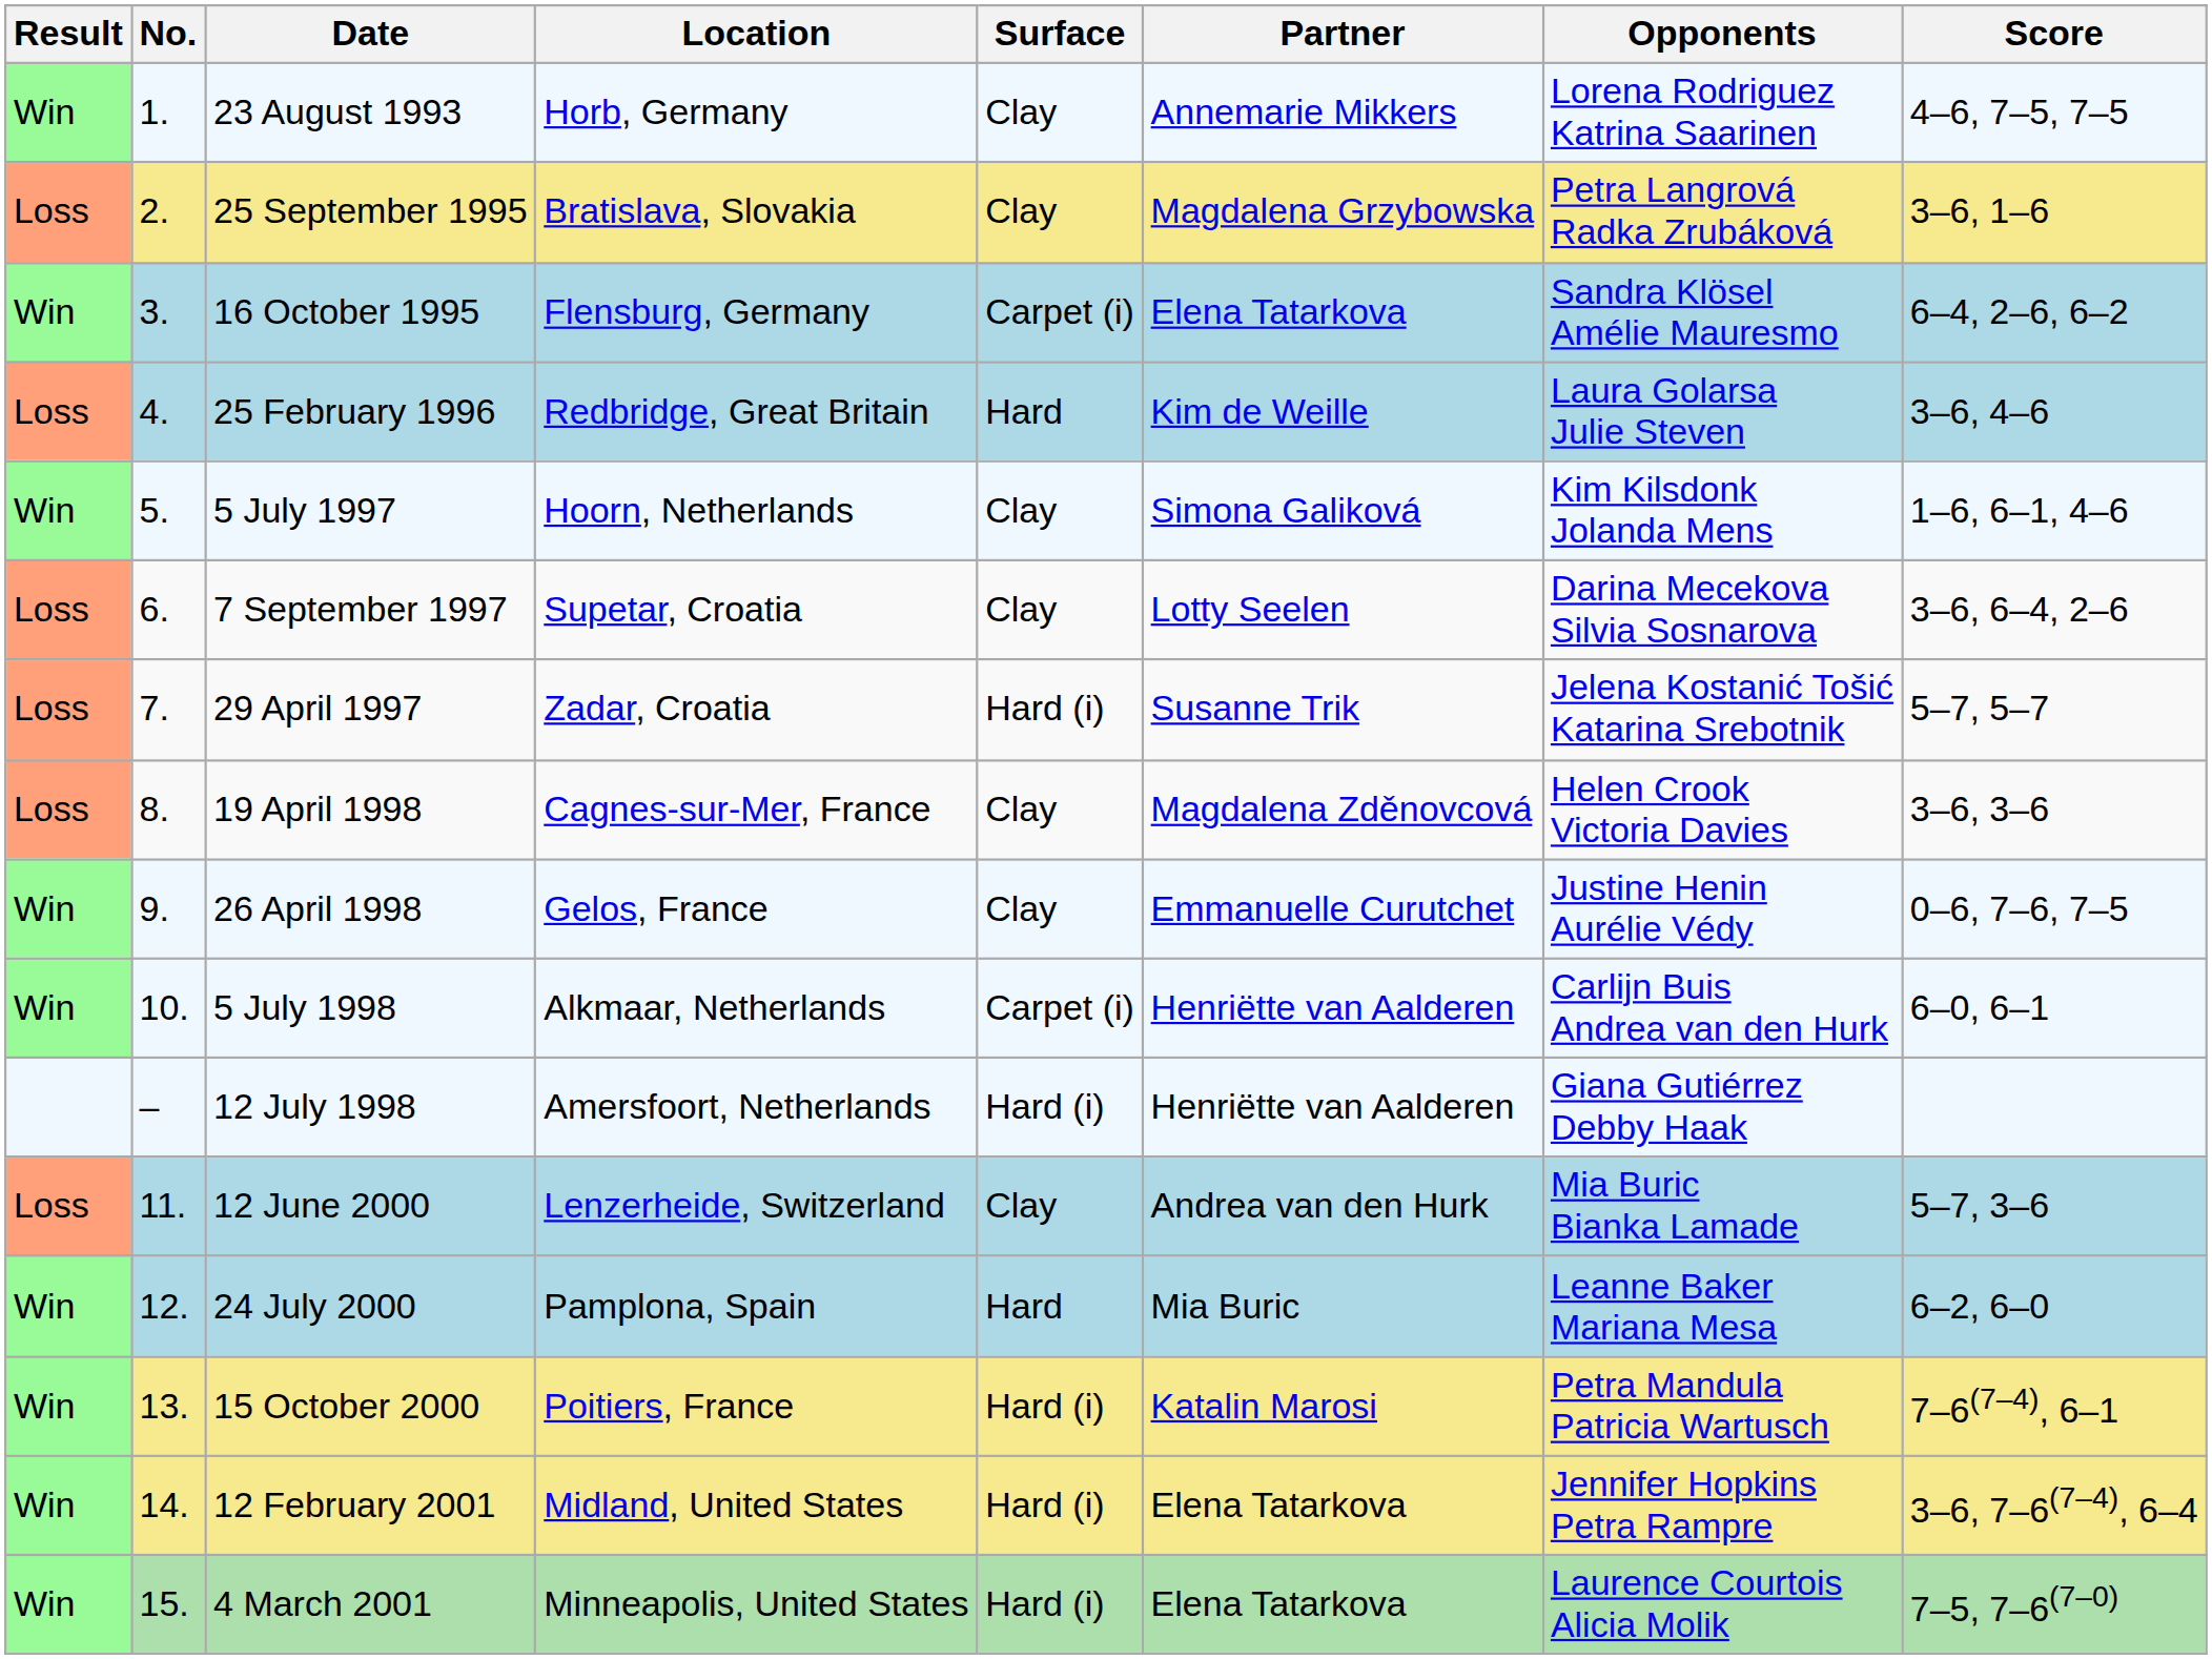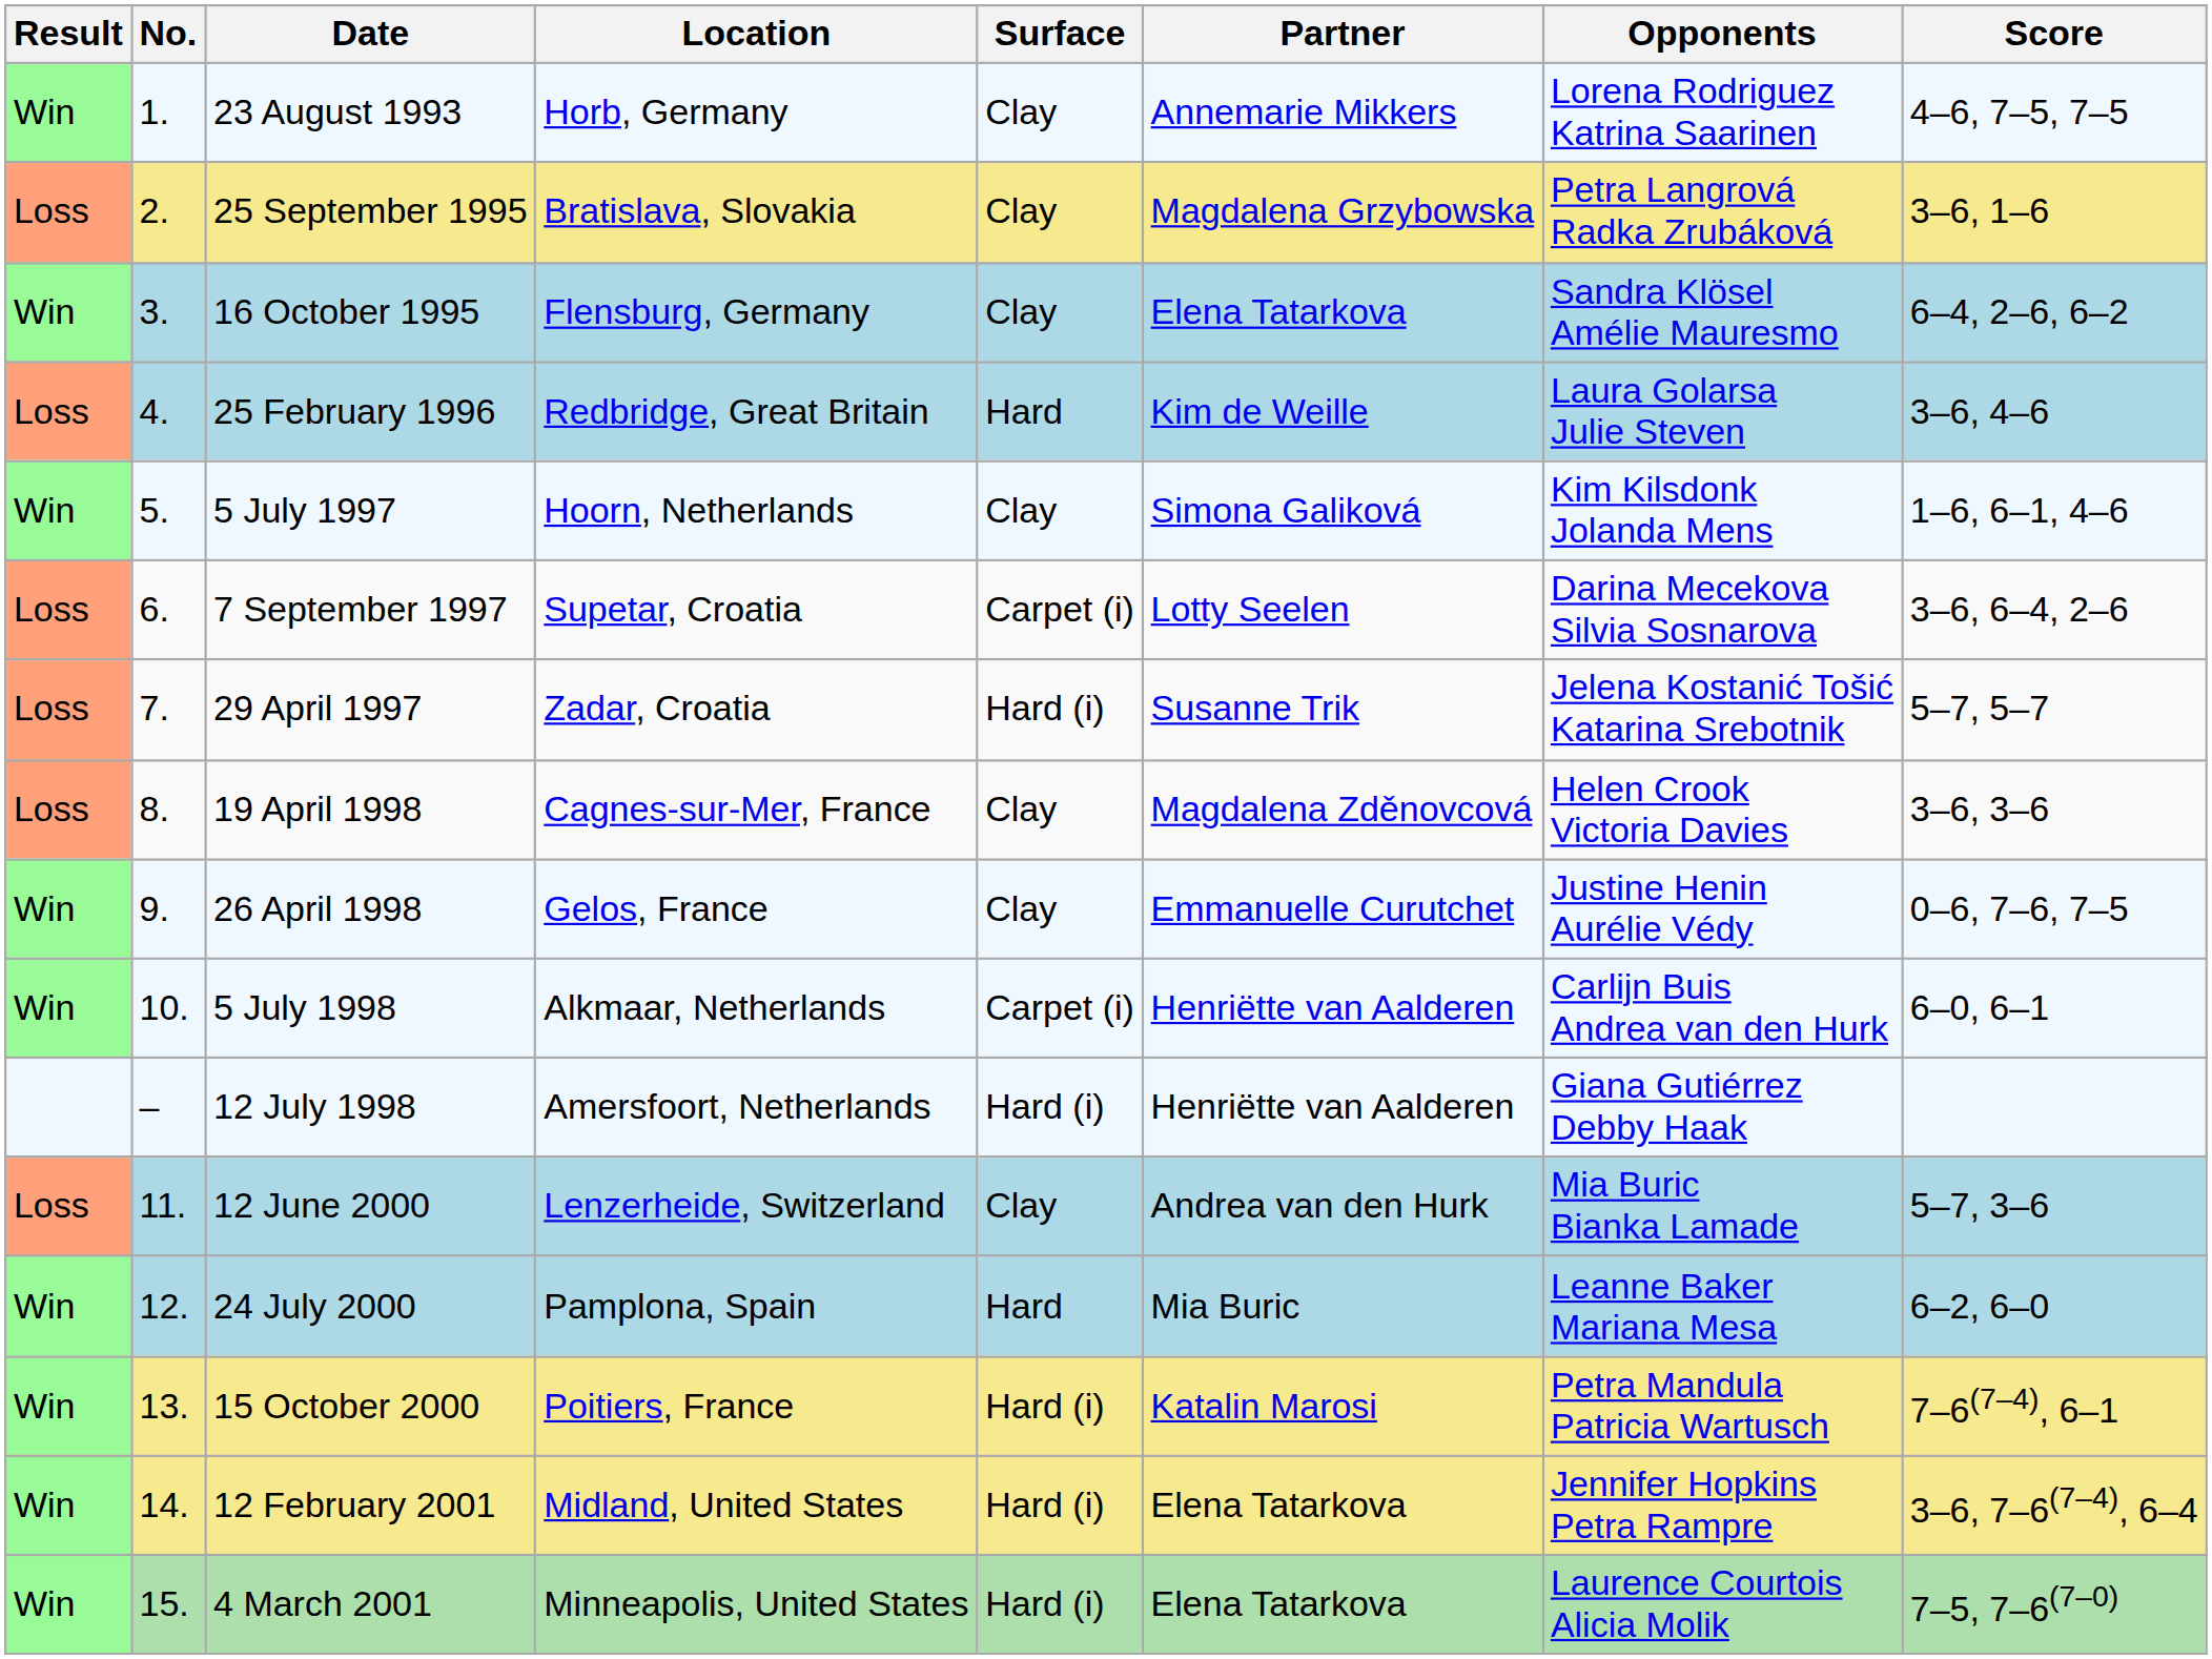16 October 1995 | Surface: Carpet (i) -> Clay
7 September 1997 | Surface: Clay -> Carpet (i)
